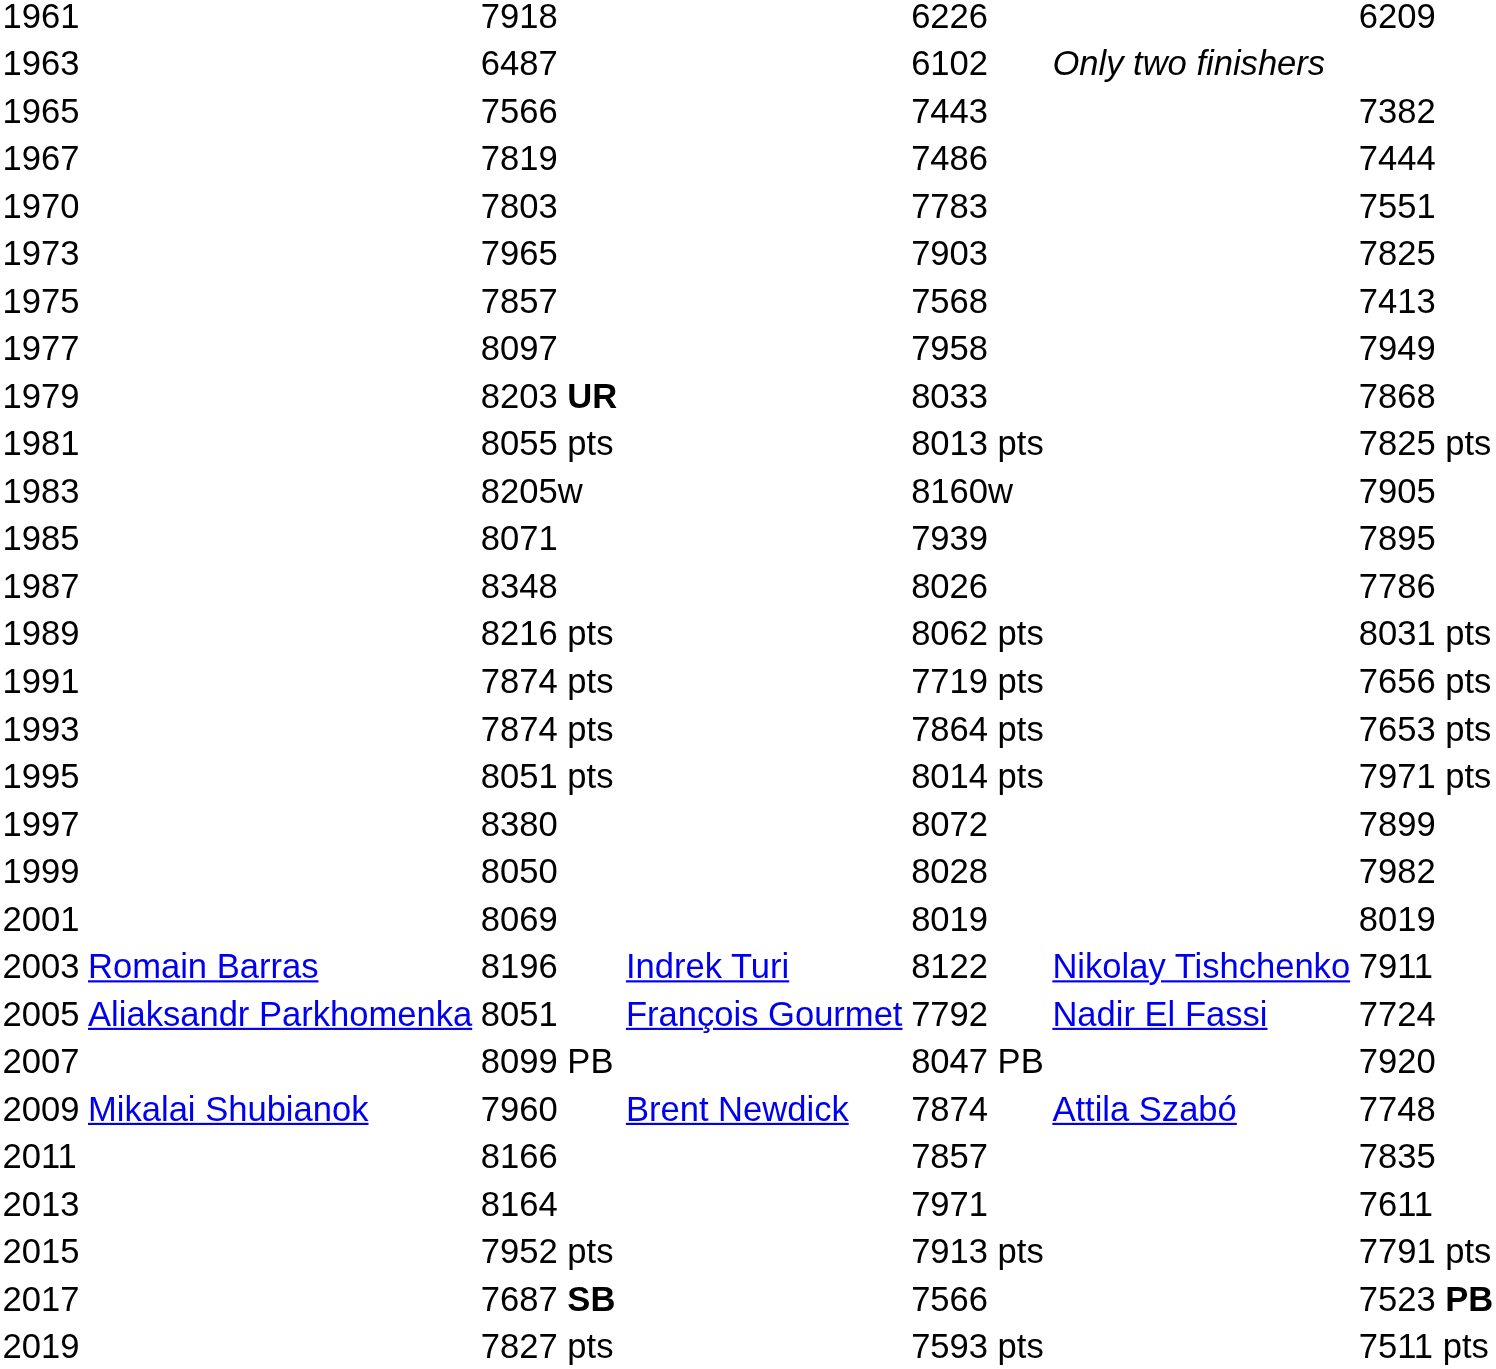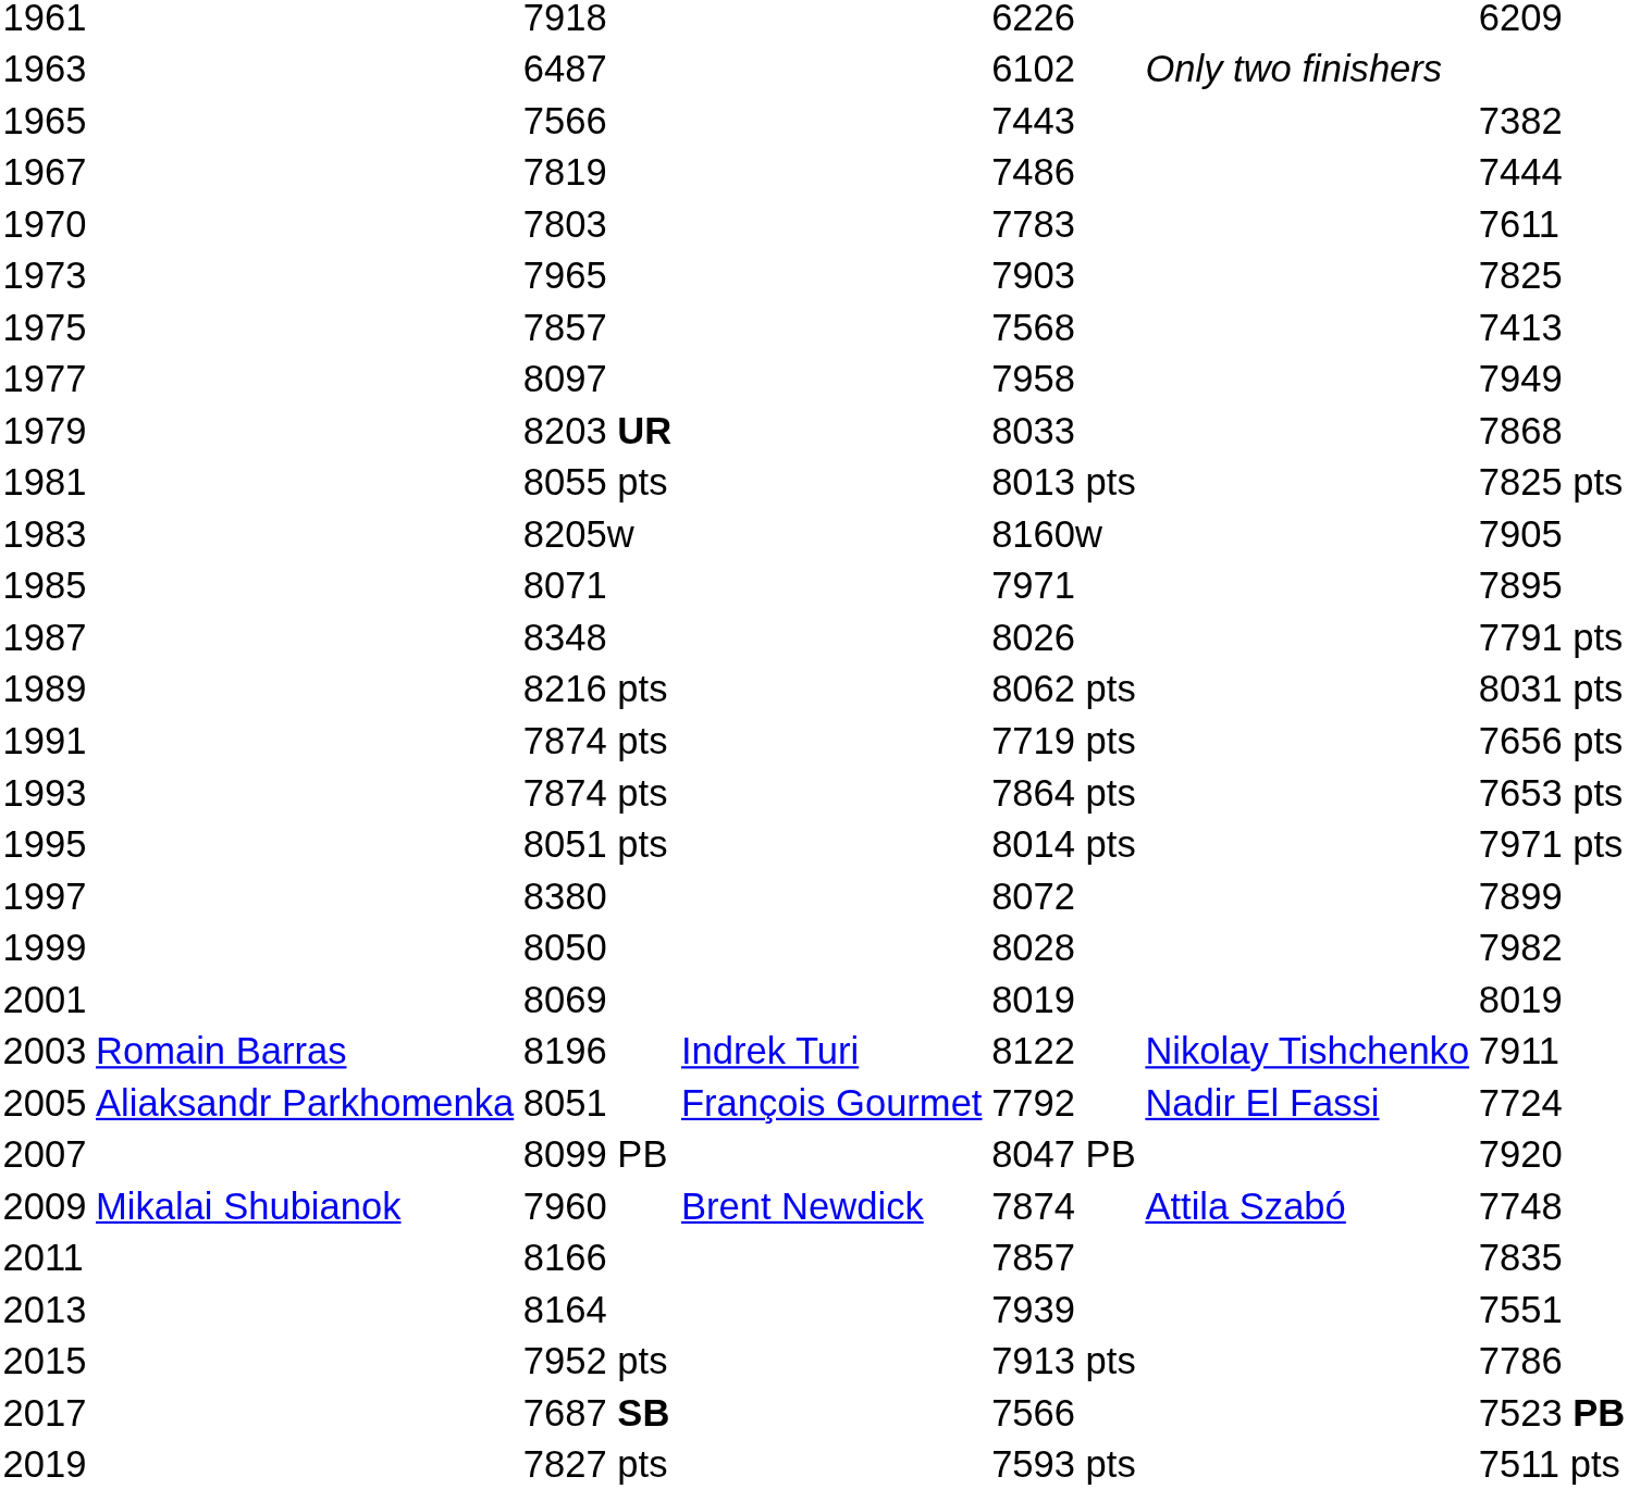1970 | column 7: 7551 -> 7611
1985 | column 5: 7939 -> 7971
1987 | column 7: 7786 -> 7791 pts
2013 | column 5: 7971 -> 7939
2013 | column 7: 7611 -> 7551
2015 | column 7: 7791 pts -> 7786
